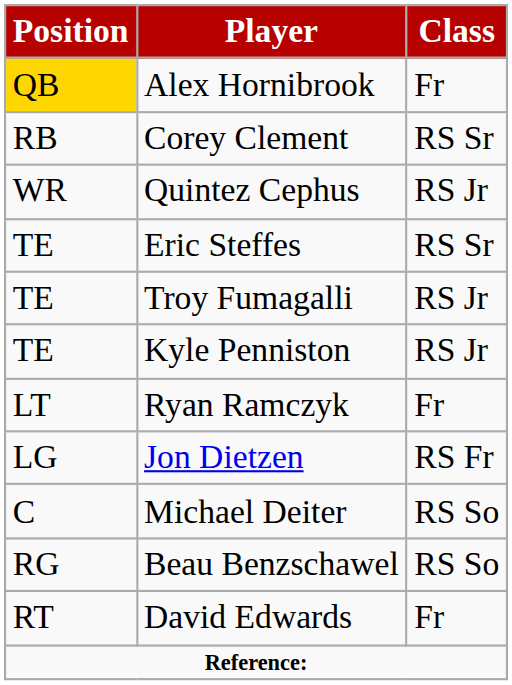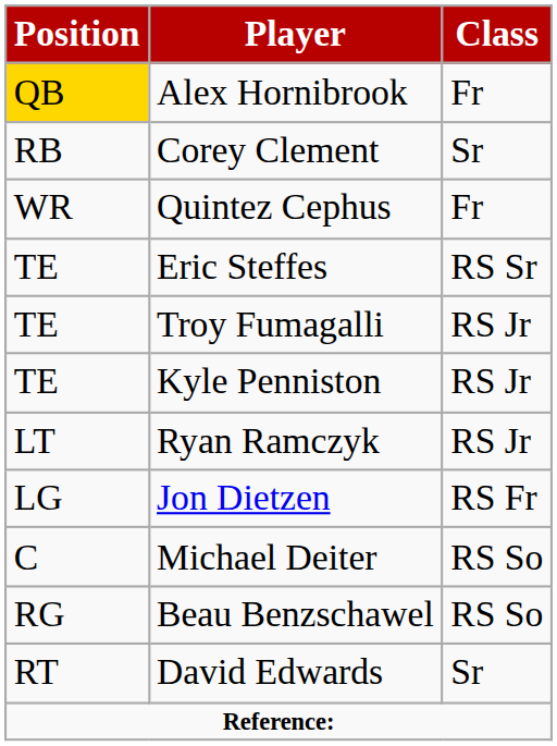Corey Clement | Class: RS Sr -> Sr
Quintez Cephus | Class: RS Jr -> Fr
Ryan Ramczyk | Class: Fr -> RS Jr
David Edwards | Class: Fr -> Sr
